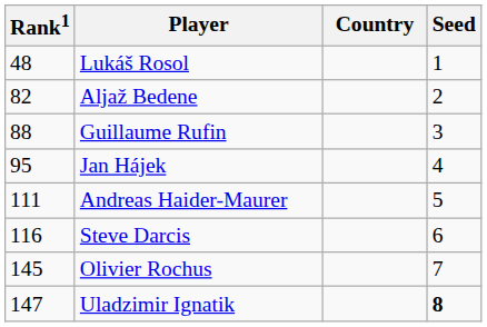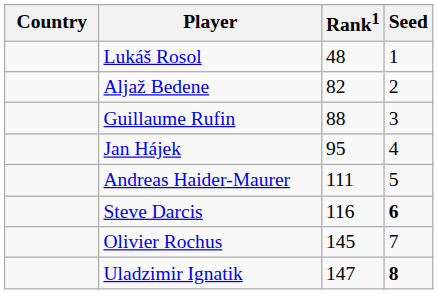columns swapped: Country <-> Rank1
Steve Darcis | Seed: normal -> bold
